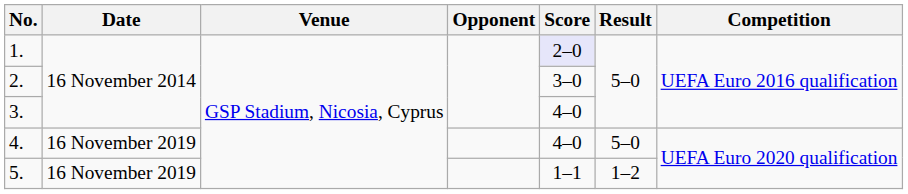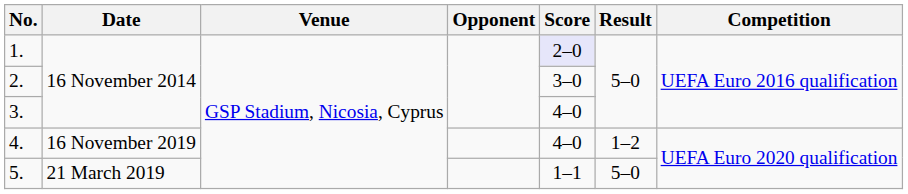4. | Result: 5–0 -> 1–2
5. | Date: 16 November 2019 -> 21 March 2019
5. | Result: 1–2 -> 5–0
